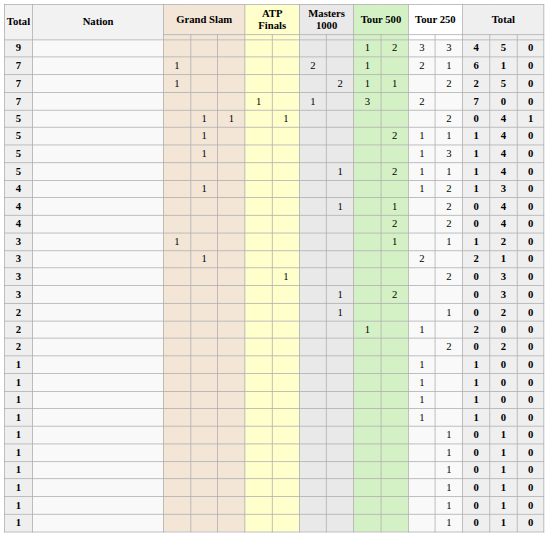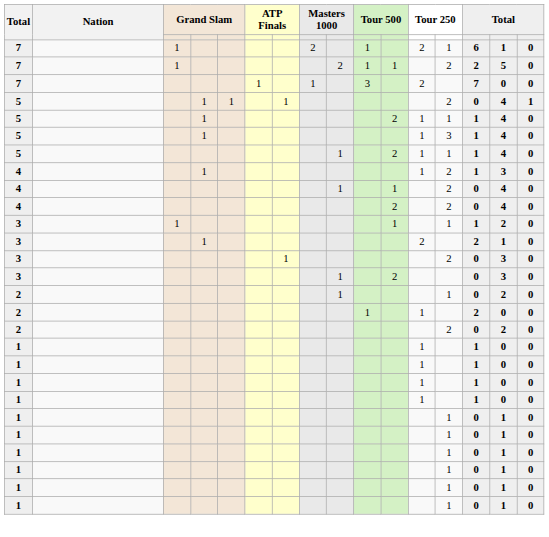- row: 9 | 1 | 2 | 3 | 3 | 4 | 5 | 0
